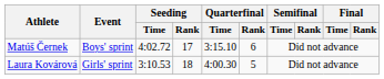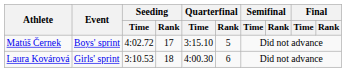Matúš Černek | Quarterfinal / Rank: 6 -> 5
Laura Kovárová | Quarterfinal / Rank: 5 -> 6
